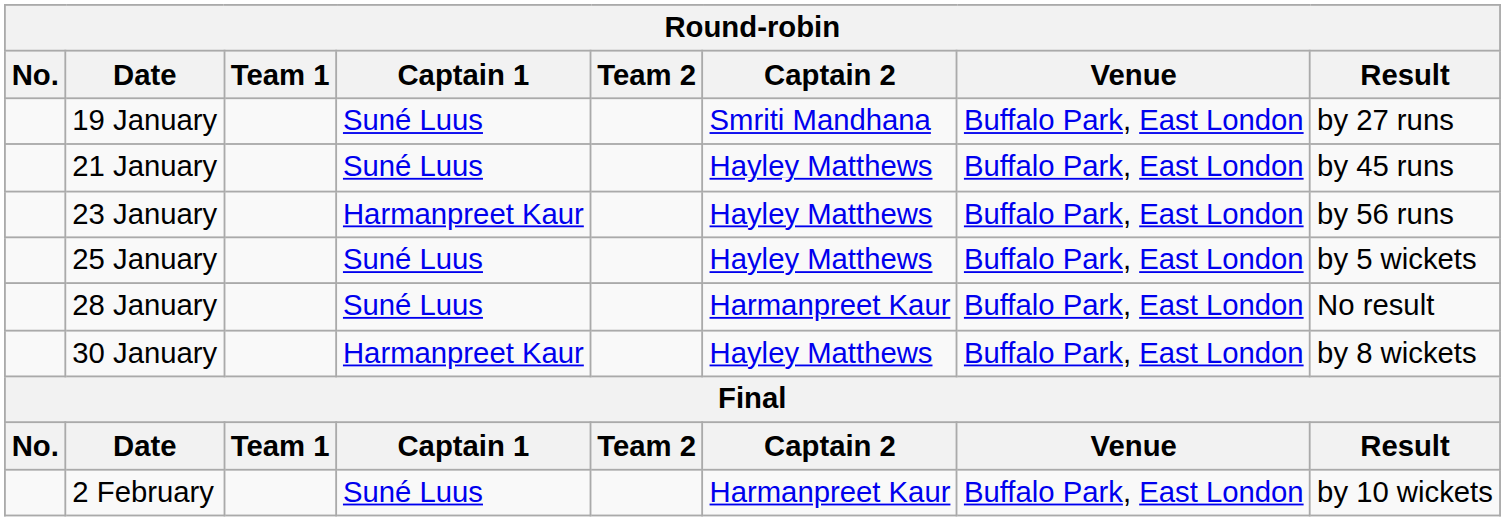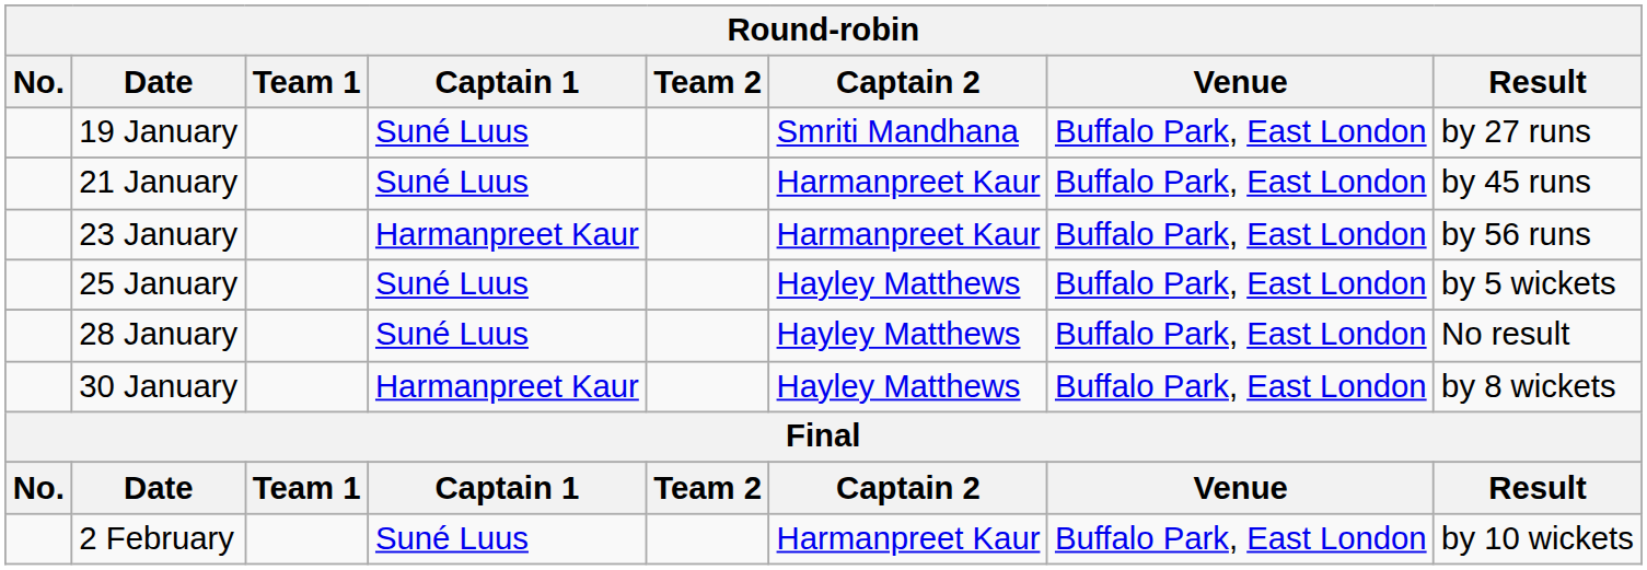21 January | Captain 2: Hayley Matthews -> Harmanpreet Kaur
23 January | Captain 2: Hayley Matthews -> Harmanpreet Kaur
28 January | Captain 2: Harmanpreet Kaur -> Hayley Matthews
